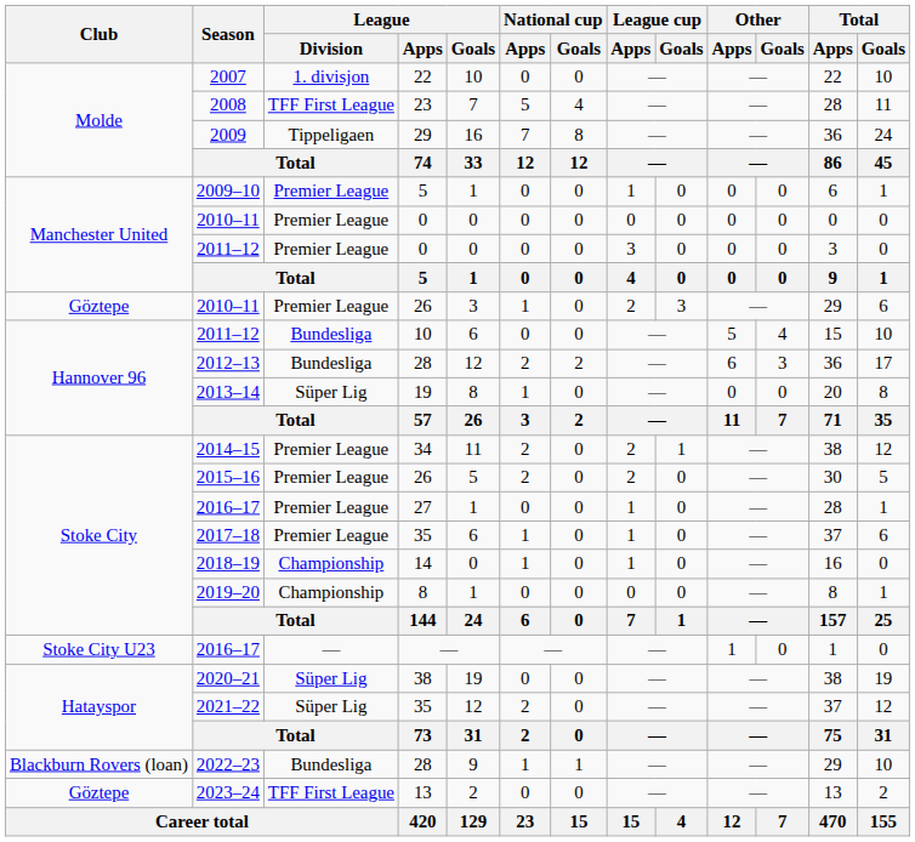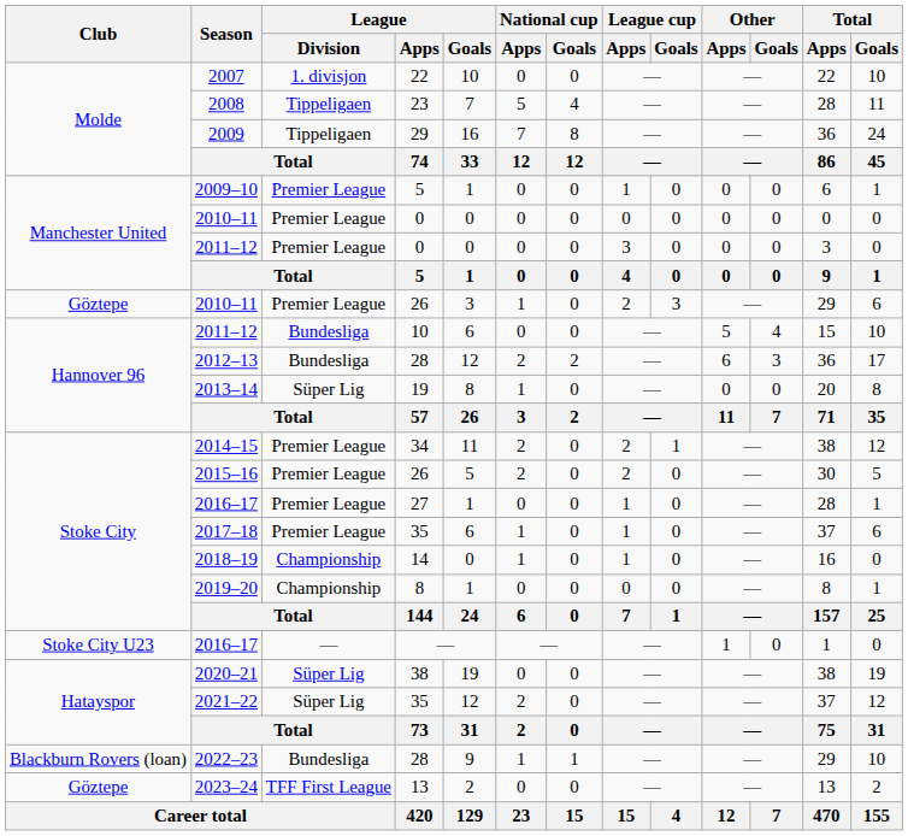2008 | League / Division: TFF First League -> Tippeligaen
